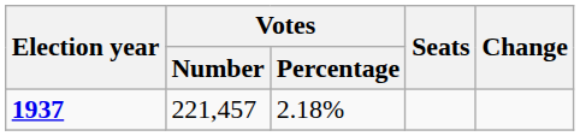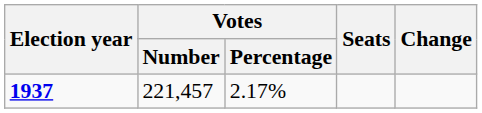1937 | Votes / Percentage: 2.18% -> 2.17%
